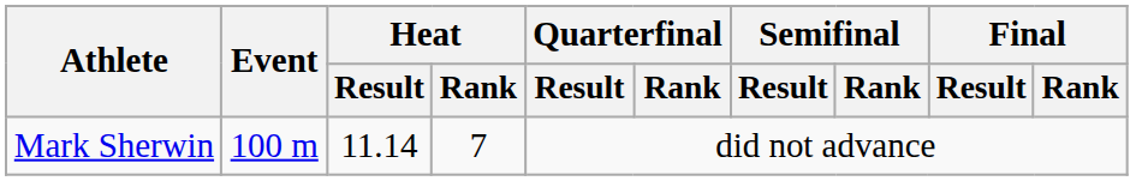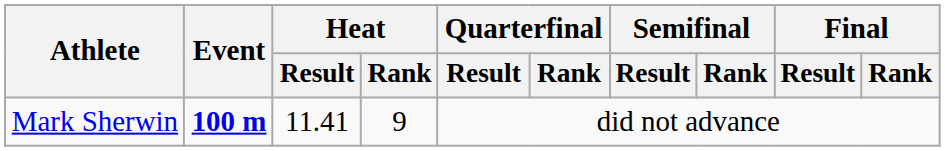Mark Sherwin | Event: normal -> bold
Mark Sherwin | Heat / Result: 11.14 -> 11.41
Mark Sherwin | Heat / Rank: 7 -> 9
